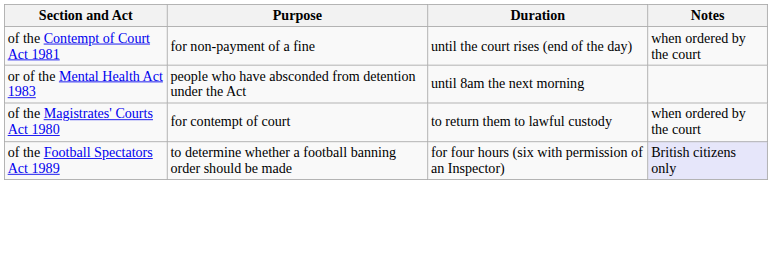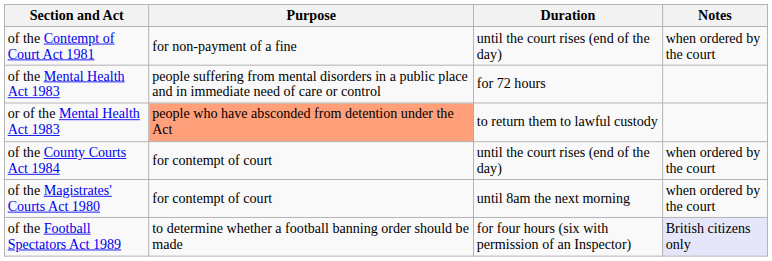+ row: of the Mental Health Act 1983 | people suffering from mental disorders in a public place and in immediate need of care or control | for 72 hours
or of the Mental Health Act 1983 | Purpose: no background -> lightsalmon background
or of the Mental Health Act 1983 | Duration: until 8am the next morning -> to return them to lawful custody
+ row: of the County Courts Act 1984 | for contempt of court | until the court rises (end of the day) | when ordered by the court
of the Magistrates' Courts Act 1980 | Duration: to return them to lawful custody -> until 8am the next morning
